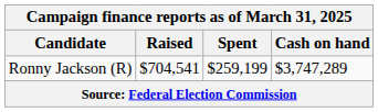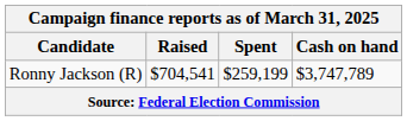Ronny Jackson (R) | Cash on hand: $3,747,289 -> $3,747,789
